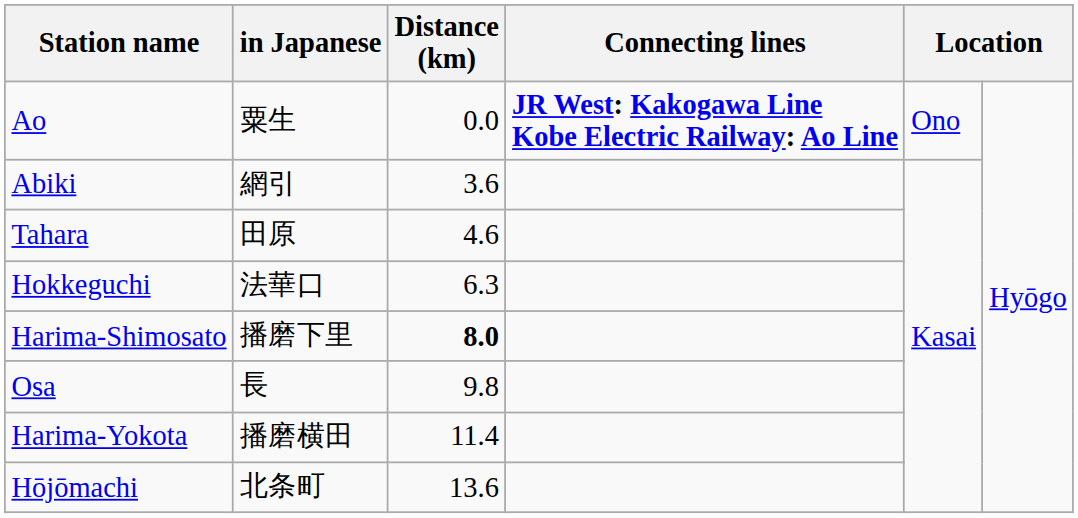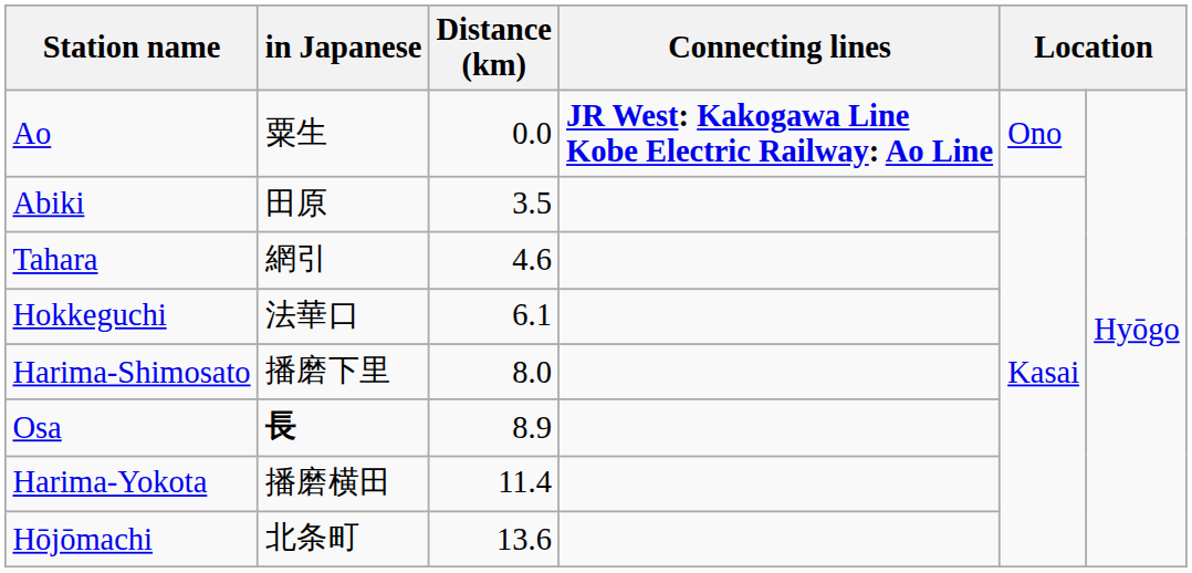Abiki | in Japanese: 網引 -> 田原
Abiki | Distance (km): 3.6 -> 3.5
Tahara | in Japanese: 田原 -> 網引
Hokkeguchi | Distance (km): 6.3 -> 6.1
Harima-Shimosato | Distance (km): bold -> normal
Osa | in Japanese: normal -> bold
Osa | Distance (km): 9.8 -> 8.9
